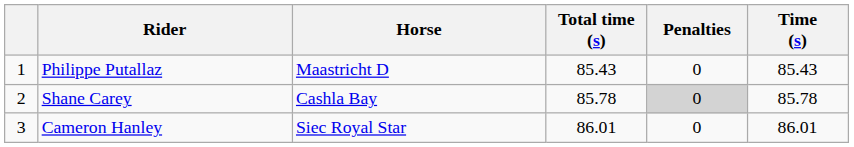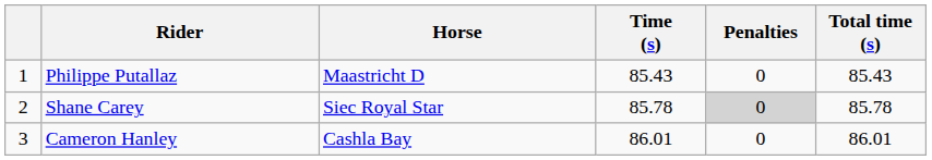columns swapped: Time (s) <-> Total time (s)
Shane Carey | Horse: Cashla Bay -> Siec Royal Star
Cameron Hanley | Horse: Siec Royal Star -> Cashla Bay
